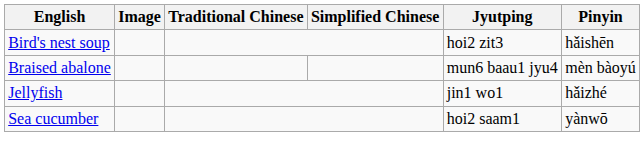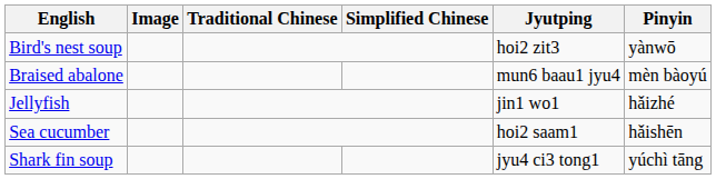Bird's nest soup | Pinyin: hǎishēn -> yànwō
Sea cucumber | Pinyin: yànwō -> hǎishēn
+ row: Shark fin soup | jyu4 ci3 tong1 | yúchì tāng
